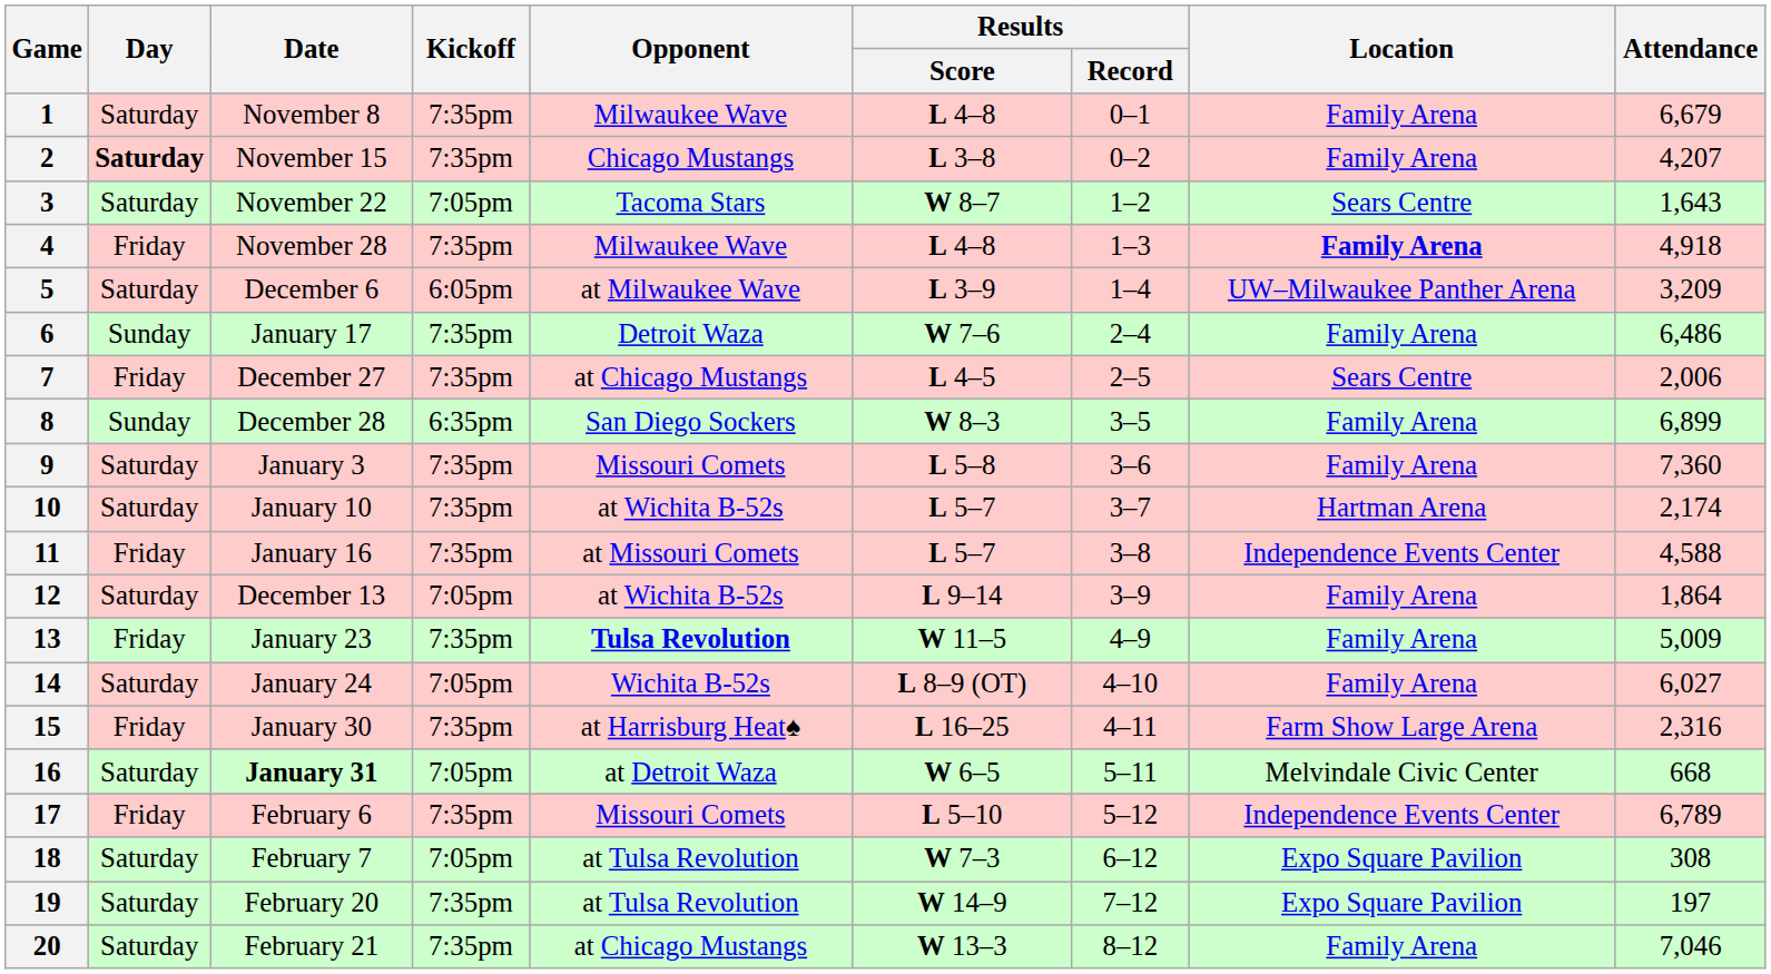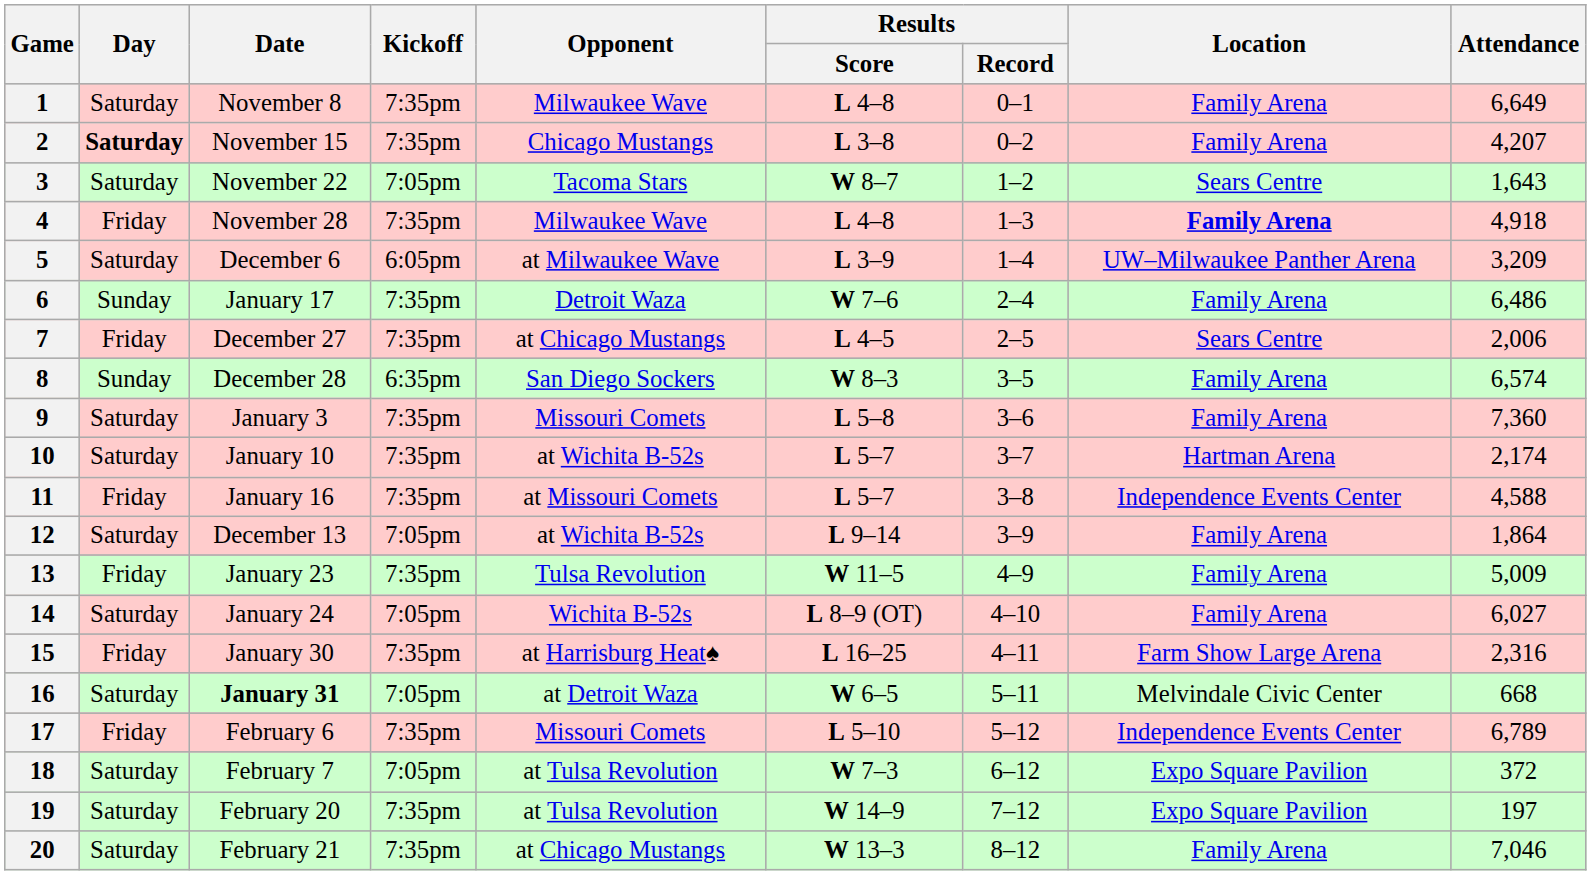1 | Attendance: 6,679 -> 6,649
8 | Attendance: 6,899 -> 6,574
13 | Opponent: bold -> normal
18 | Attendance: 308 -> 372
